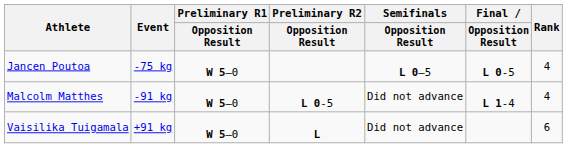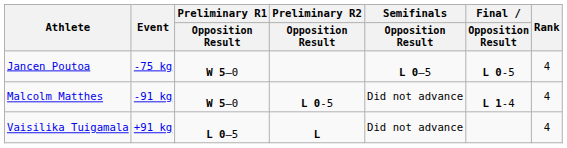Vaisilika Tuigamala | Preliminary R1 / Opposition Result: W 5–0 -> L 0–5
Vaisilika Tuigamala | Rank: 6 -> 4
